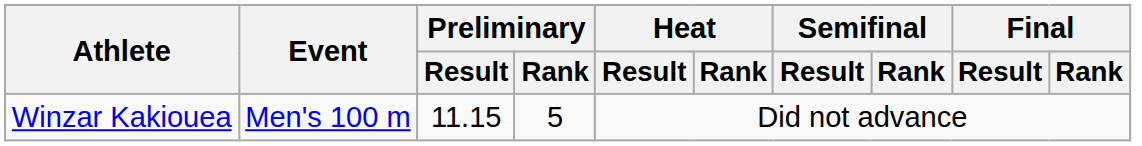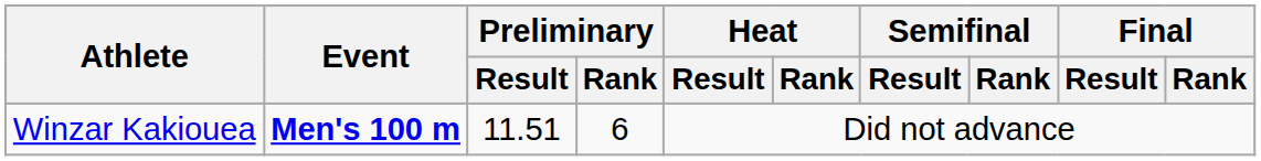Winzar Kakiouea | Event: normal -> bold
Winzar Kakiouea | Preliminary / Result: 11.15 -> 11.51
Winzar Kakiouea | Preliminary / Rank: 5 -> 6
